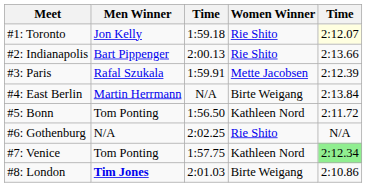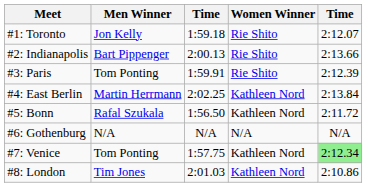#1: Toronto | column 5: lightyellow background -> no background
#3: Paris | Men Winner: Rafal Szukala -> Tom Ponting
#3: Paris | Women Winner: Mette Jacobsen -> Rie Shito
#4: East Berlin | column 3: N/A -> 2:02.25
#4: East Berlin | Women Winner: Birte Weigang -> Kathleen Nord
#5: Bonn | Men Winner: Tom Ponting -> Rafal Szukala
#6: Gothenburg | column 3: 2:02.25 -> N/A
#6: Gothenburg | Women Winner: Rie Shito -> N/A
#8: London | Men Winner: bold -> normal
#8: London | Women Winner: Birte Weigang -> Kathleen Nord
